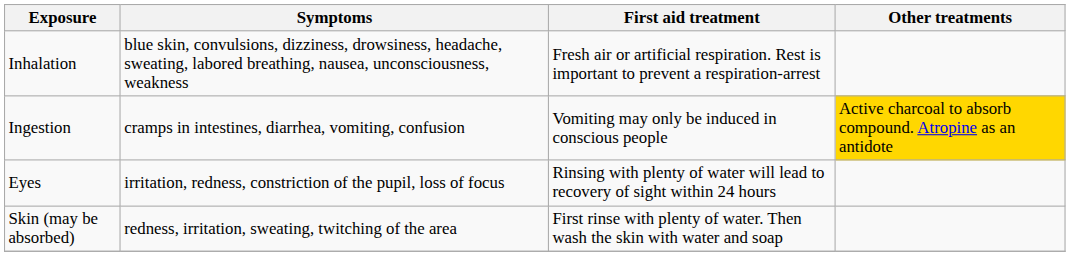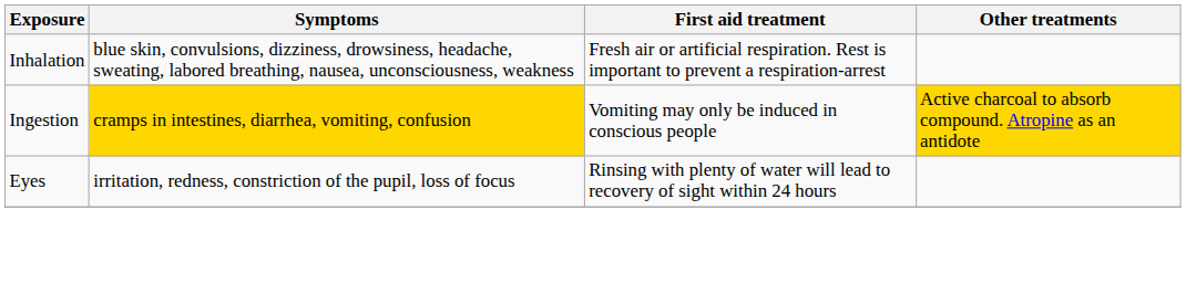Ingestion | Symptoms: no background -> gold background
- row: Skin (may be absorbed) | redness, irritation, sweating, twitching of the area | First rinse with plenty of water. Then wash the skin with water and soap
